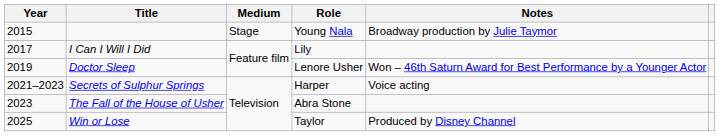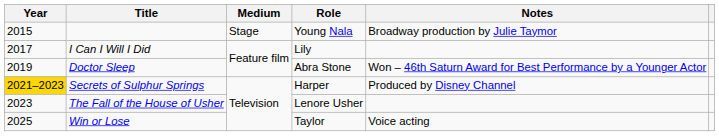Doctor Sleep | Role: Lenore Usher -> Abra Stone
Secrets of Sulphur Springs | Year: no background -> gold background
Secrets of Sulphur Springs | Notes: Voice acting -> Produced by Disney Channel
The Fall of the House of Usher | Role: Abra Stone -> Lenore Usher
Win or Lose | Notes: Produced by Disney Channel -> Voice acting
